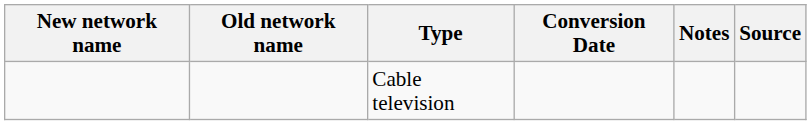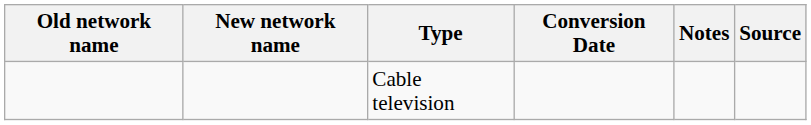columns swapped: Old network name <-> New network name
